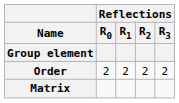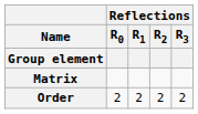rows swapped: Order <-> Matrix
